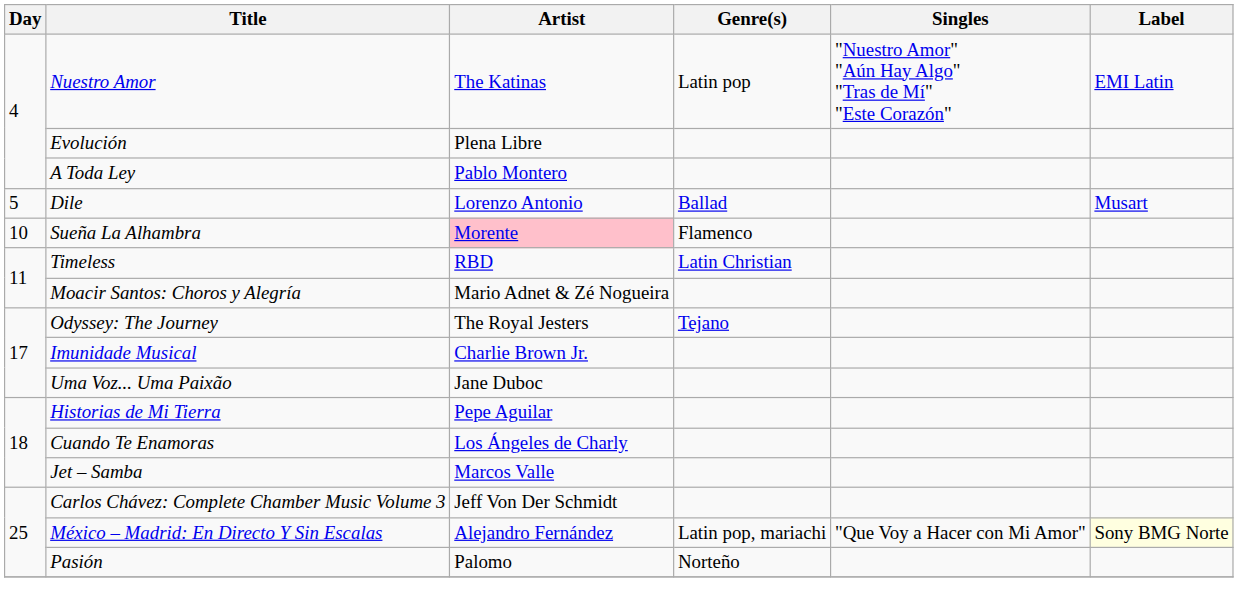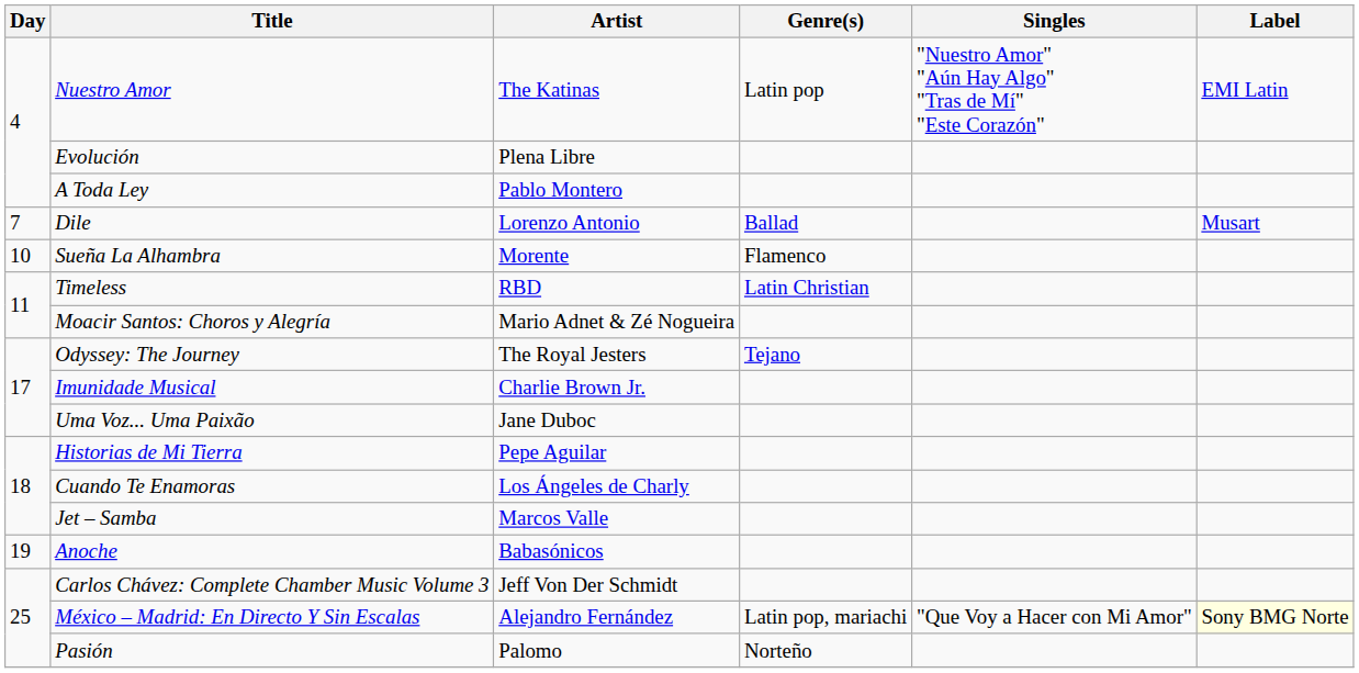Dile | Day: 5 -> 7
Sueña La Alhambra | Artist: pink background -> no background
+ row: 19 | Anoche | Babasónicos
